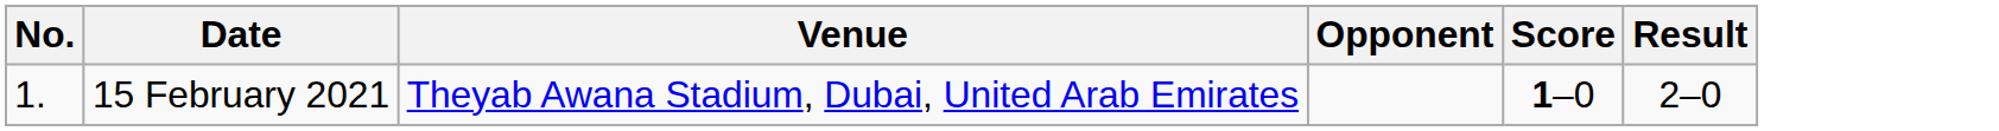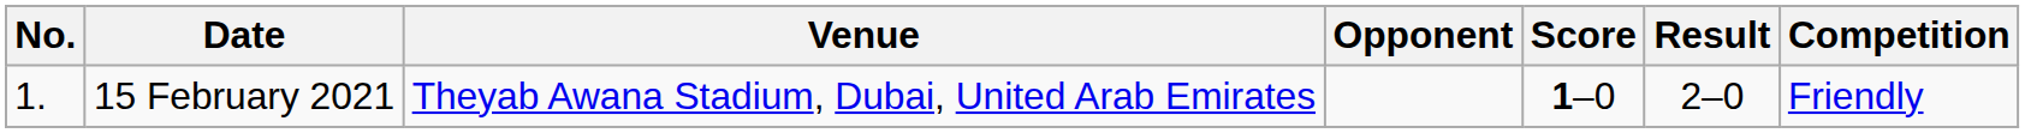+ column: Competition | Friendly
